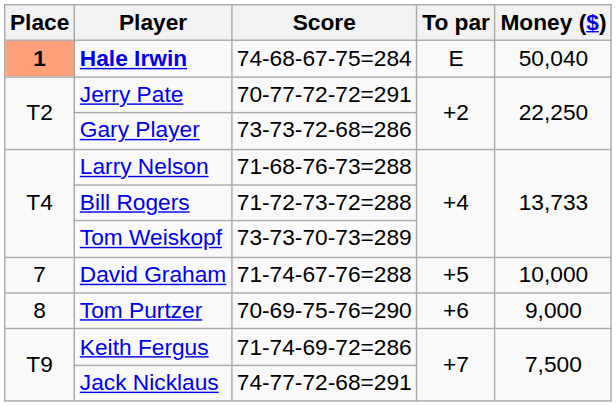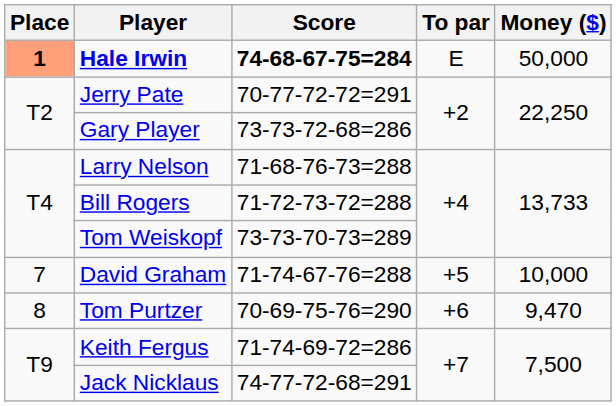Hale Irwin | Score: normal -> bold
Hale Irwin | Money ($): 50,040 -> 50,000
Tom Purtzer | Money ($): 9,000 -> 9,470
